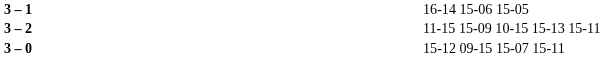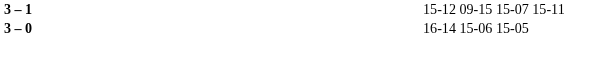3 – 1 | column 4: 16-14 15-06 15-05 -> 15-12 09-15 15-07 15-11
- row: 3 – 2 | 11-15 15-09 10-15 15-13 15-11
3 – 0 | column 4: 15-12 09-15 15-07 15-11 -> 16-14 15-06 15-05
